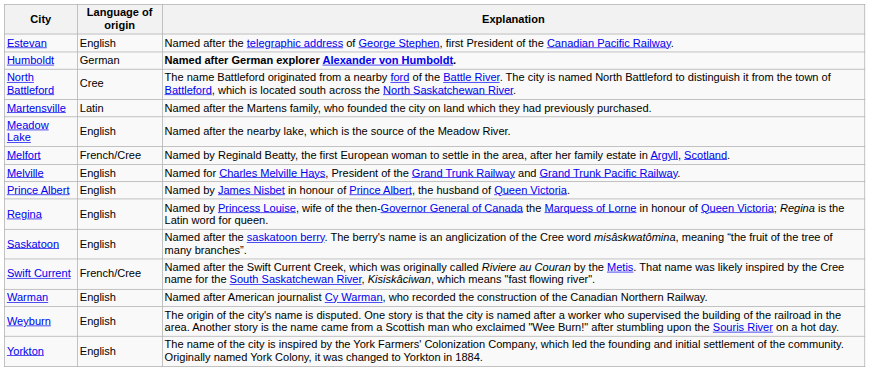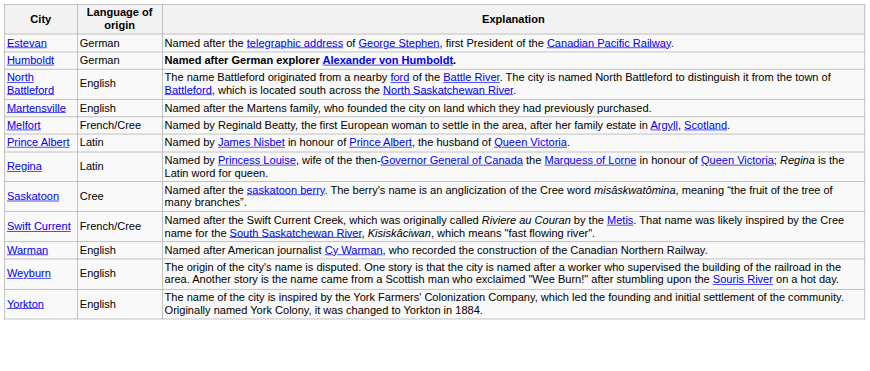Estevan | Language of origin: English -> German
North Battleford | Language of origin: Cree -> English
Martensville | Language of origin: Latin -> English
- row: Meadow Lake | English | Named after the nearby lake, which is the source of the Meadow River.
- row: Melville | English | Named for Charles Melville Hays, President of the Grand Trunk Railway and Grand Trunk Pacific Railway.
Prince Albert | Language of origin: English -> Latin
Regina | Language of origin: English -> Latin
Saskatoon | Language of origin: English -> Cree
